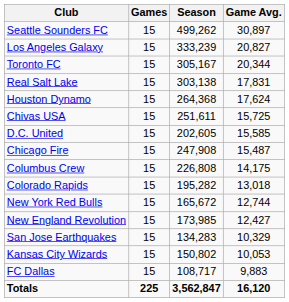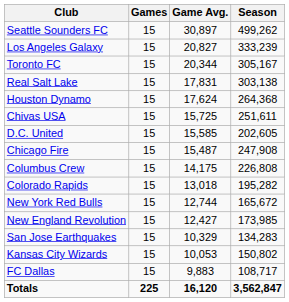columns swapped: Season <-> Game Avg.
